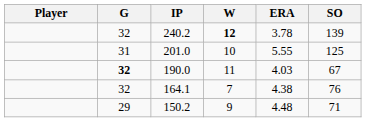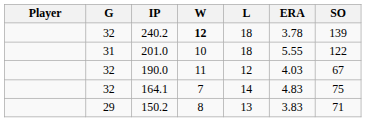+ column: L | 18 | 18 | 12 | 14 | 13
201.0 | SO: 125 -> 122
190.0 | G: bold -> normal
164.1 | ERA: 4.38 -> 4.83
164.1 | SO: 76 -> 75
150.2 | W: 9 -> 8
150.2 | ERA: 4.48 -> 3.83
